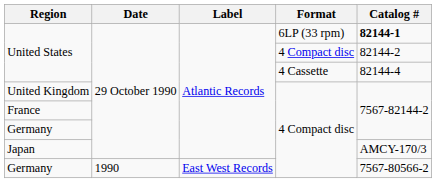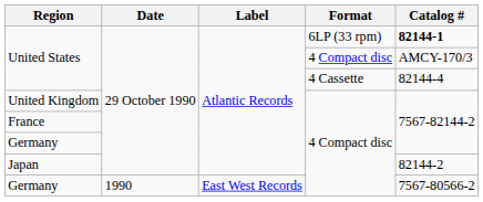United States / 4 Compact disc | Catalog #: 82144-2 -> AMCY-170/3
Japan | Catalog #: AMCY-170/3 -> 82144-2
